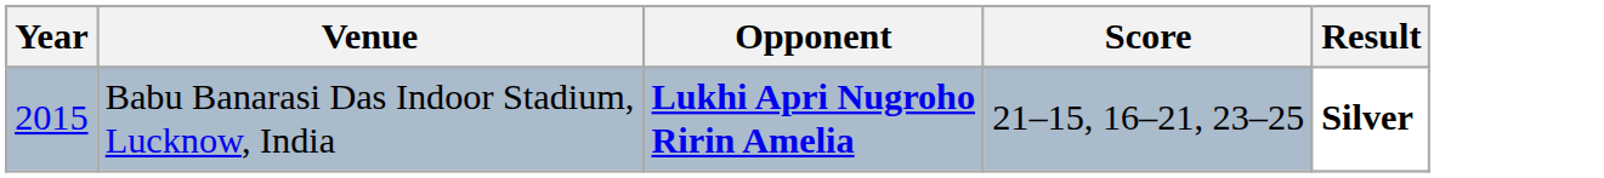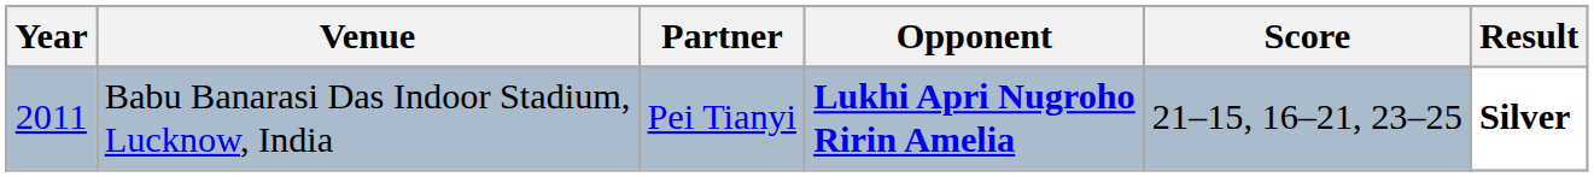+ column: Partner | Pei Tianyi
Babu Banarasi Das Indoor Stadium, Lucknow, India | Year: 2015 -> 2011
